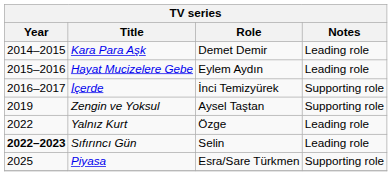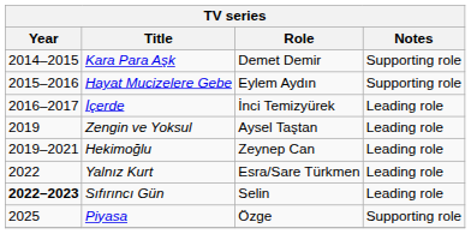Kara Para Aşk | Notes: Leading role -> Supporting role
Hayat Mucizelere Gebe | Notes: Leading role -> Supporting role
İçerde | Notes: Supporting role -> Leading role
Zengin ve Yoksul | Notes: Supporting role -> Leading role
+ row: 2019–2021 | Hekimoğlu | Zeynep Can | Leading role
Yalnız Kurt | Role: Özge -> Esra/Sare Türkmen
Piyasa | Role: Esra/Sare Türkmen -> Özge
